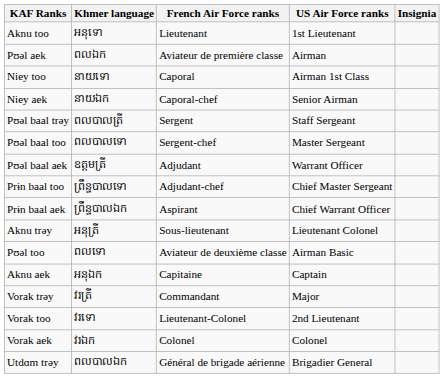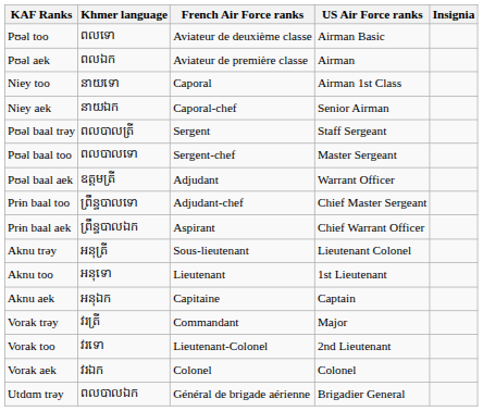rows swapped: Pʊəl too <-> Aknu too
